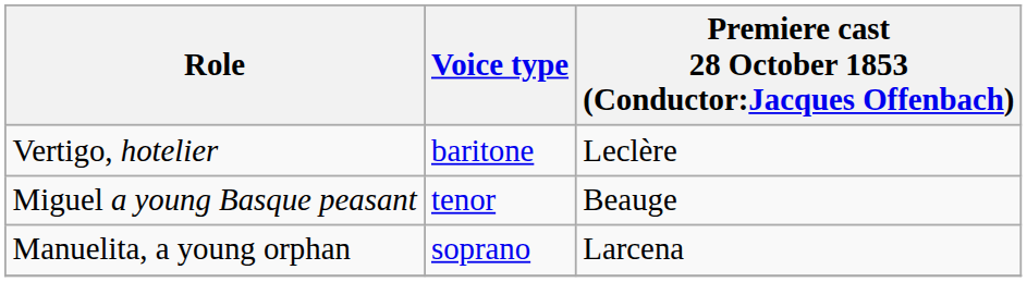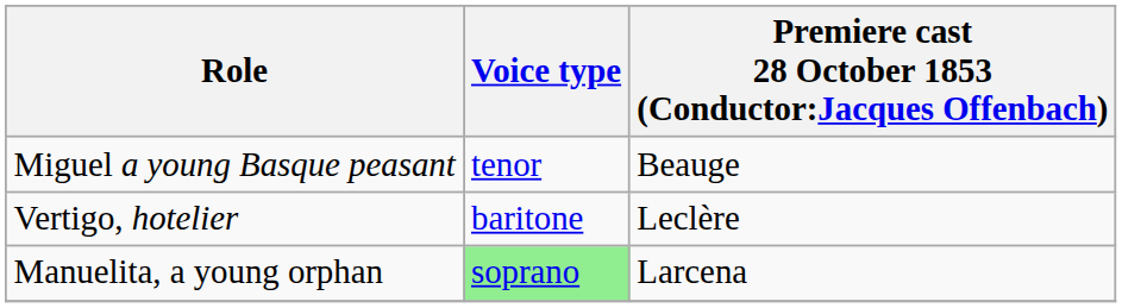rows swapped: Vertigo, hotelier <-> Miguel a young Basque peasant
Manuelita, a young orphan | Voice type: no background -> lightgreen background
